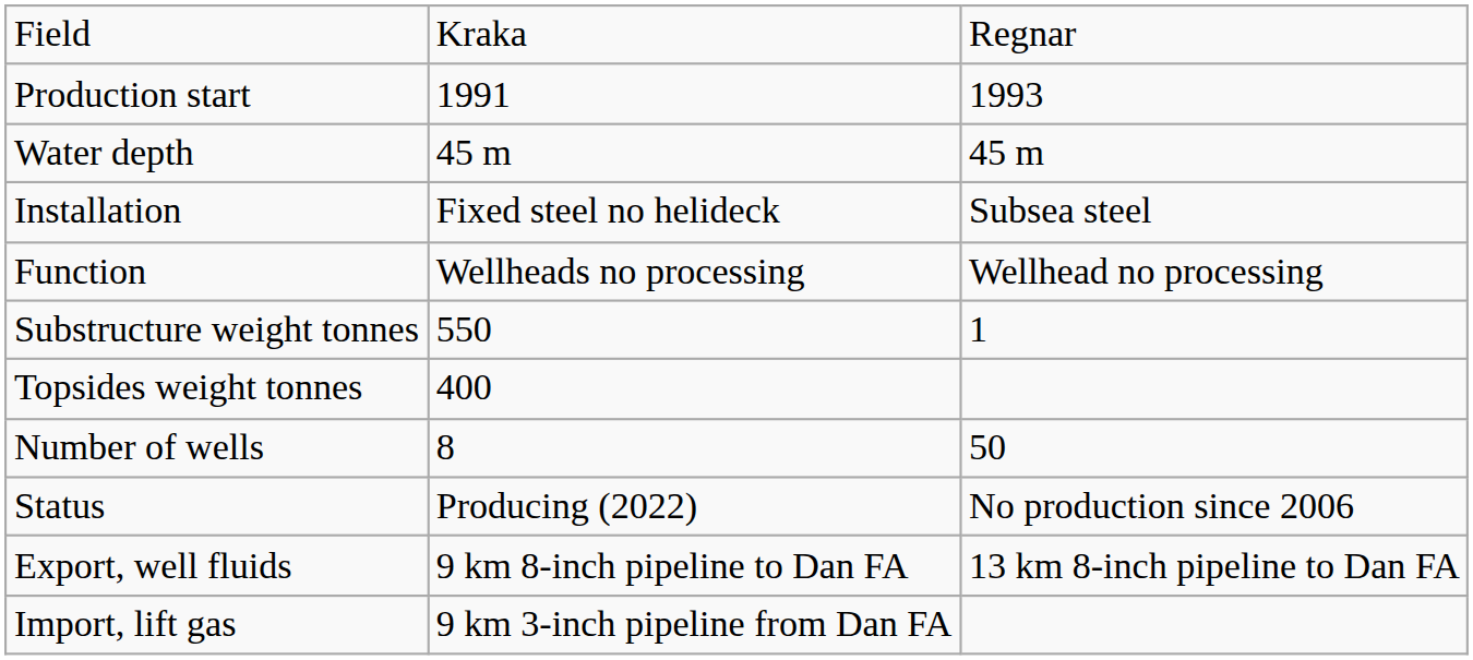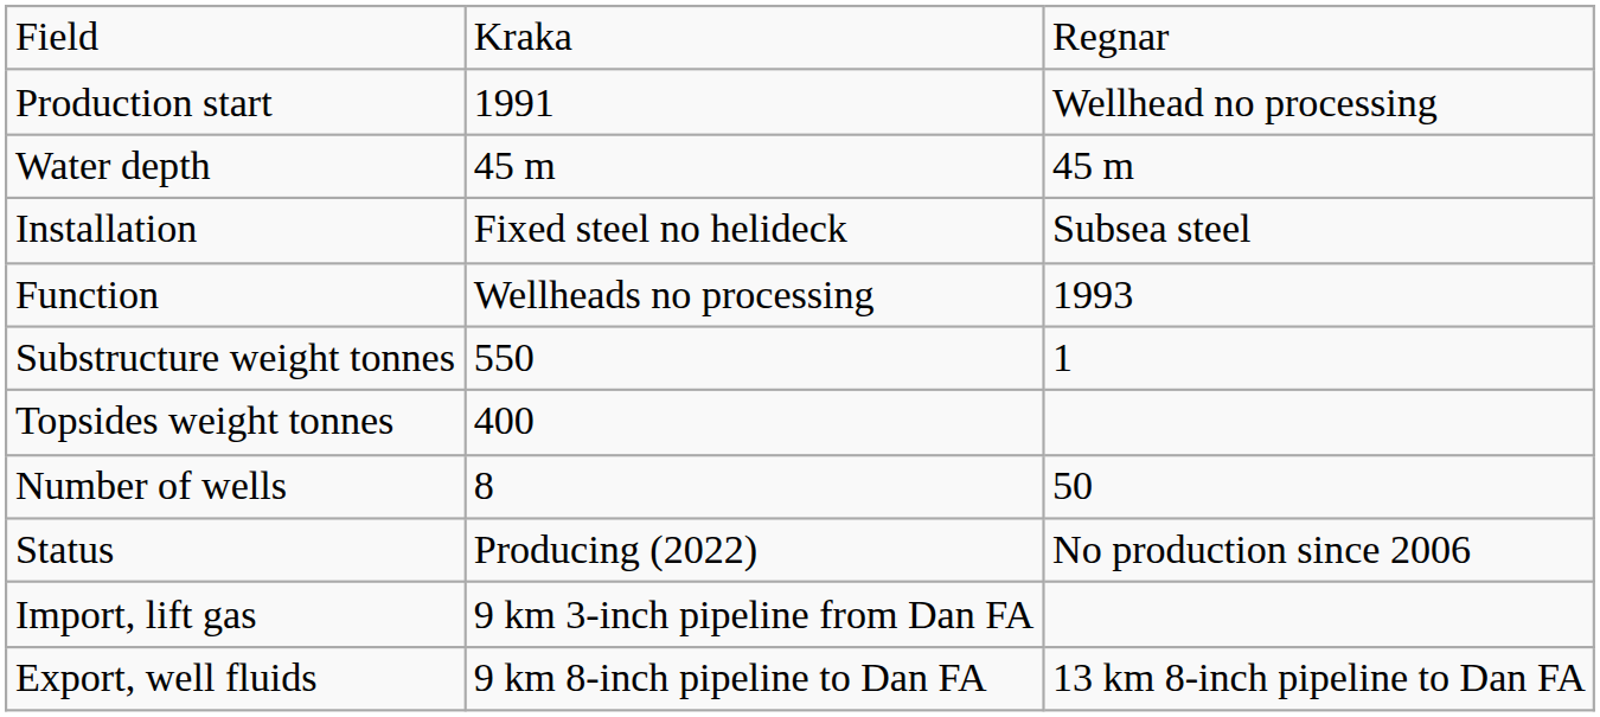Production start | column 3: 1993 -> Wellhead no processing
Function | column 3: Wellhead no processing -> 1993
rows swapped: Export, well fluids <-> Import, lift gas
